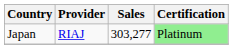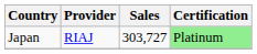Japan | Sales: 303,277 -> 303,727
